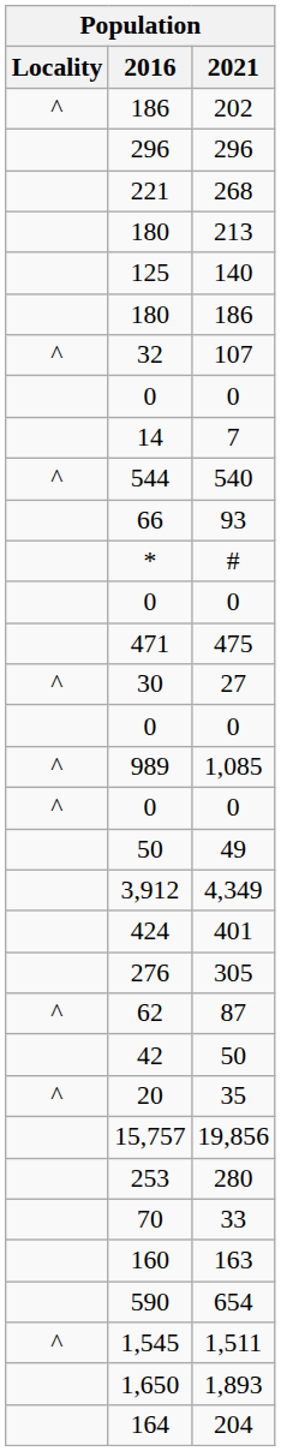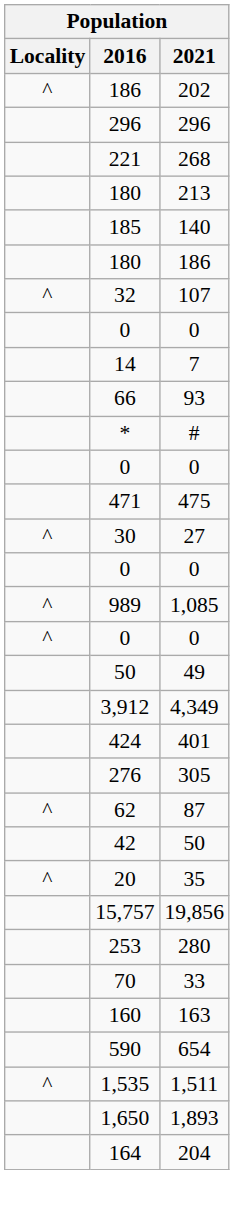140 | 2016: 125 -> 185
- row: ^ | 544 | 540
1,511 | 2016: 1,545 -> 1,535
